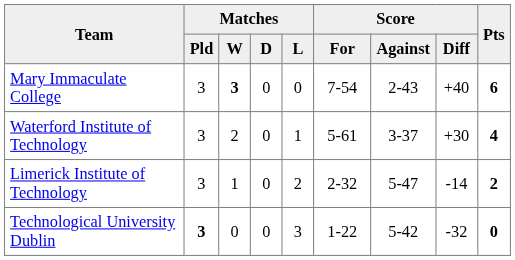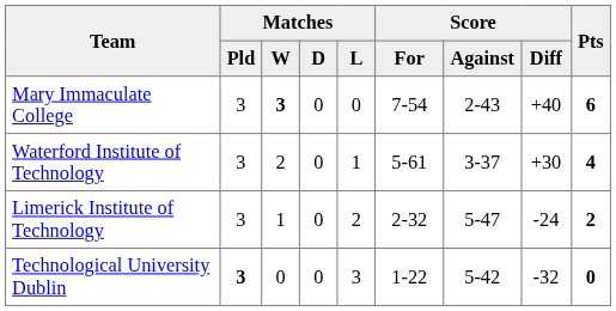Limerick Institute of Technology | Score / Diff: -14 -> -24
